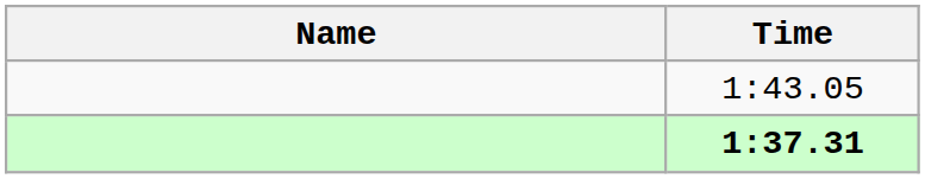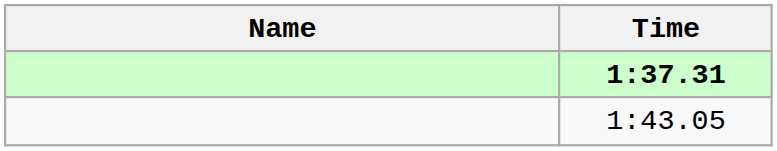rows swapped: 1:37.31 <-> 1:43.05
